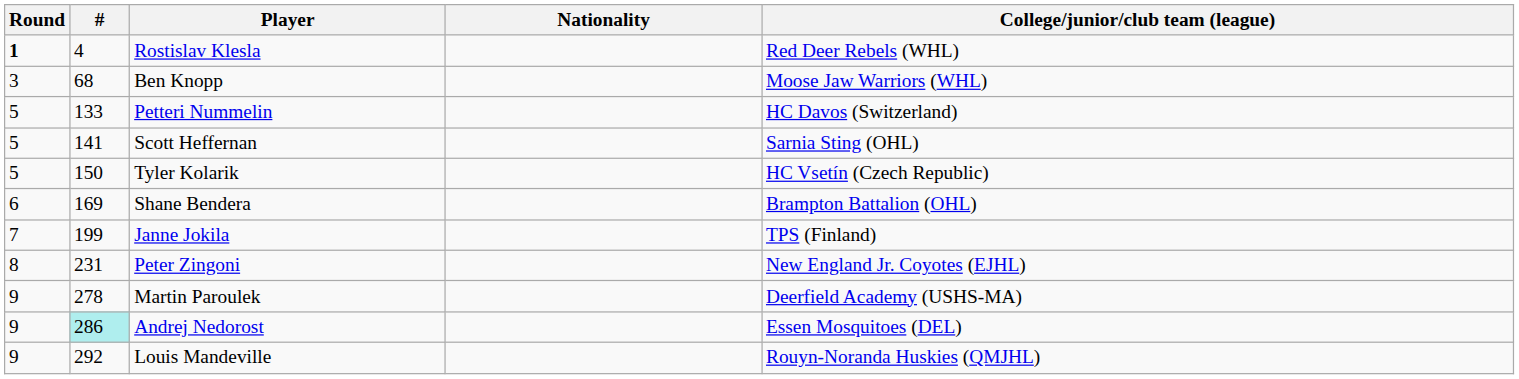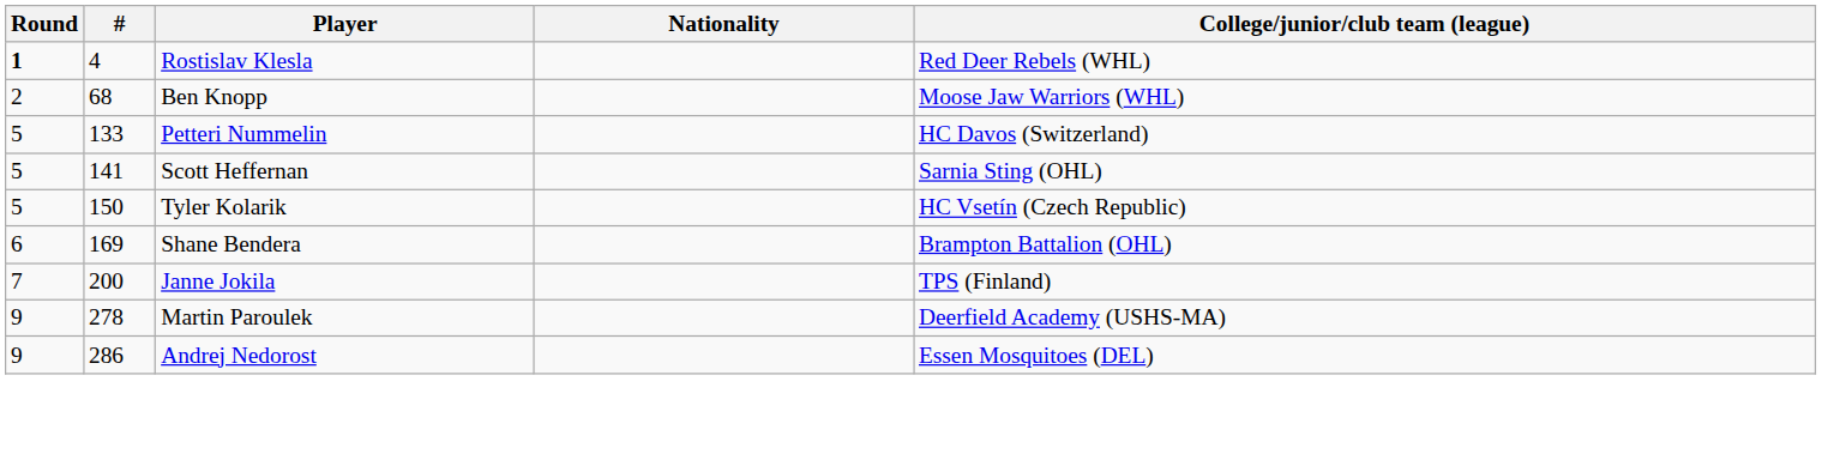Ben Knopp | Round: 3 -> 2
Janne Jokila | #: 199 -> 200
- row: 8 | 231 | Peter Zingoni | New England Jr. Coyotes (EJHL)
Andrej Nedorost | #: paleturquoise background -> no background
- row: 9 | 292 | Louis Mandeville | Rouyn-Noranda Huskies (QMJHL)
